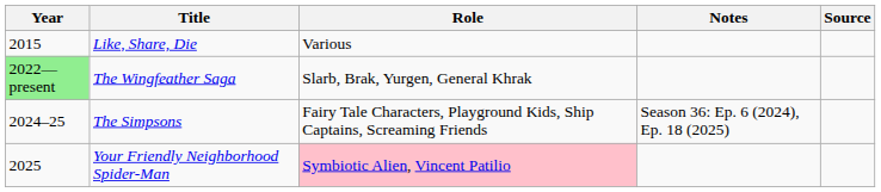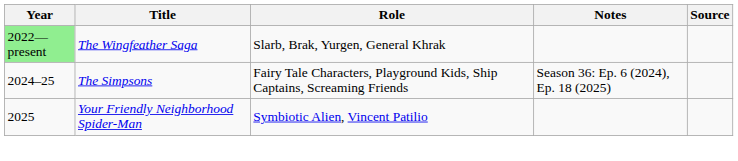- row: 2015 | Like, Share, Die | Various
Your Friendly Neighborhood Spider-Man | Role: pink background -> no background
